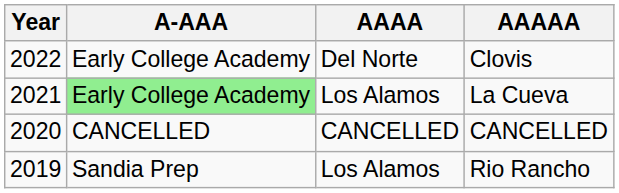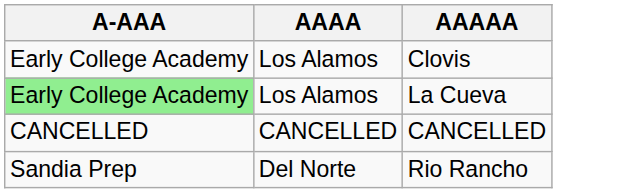- column: Year | 2022 | 2021 | 2020 | 2019
Clovis | AAAA: Del Norte -> Los Alamos
Rio Rancho | AAAA: Los Alamos -> Del Norte
